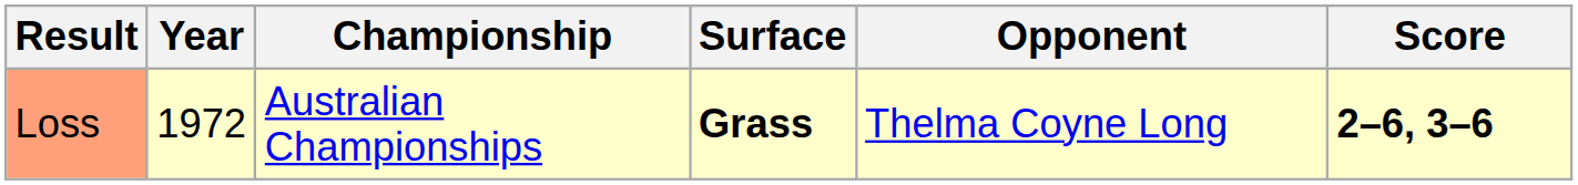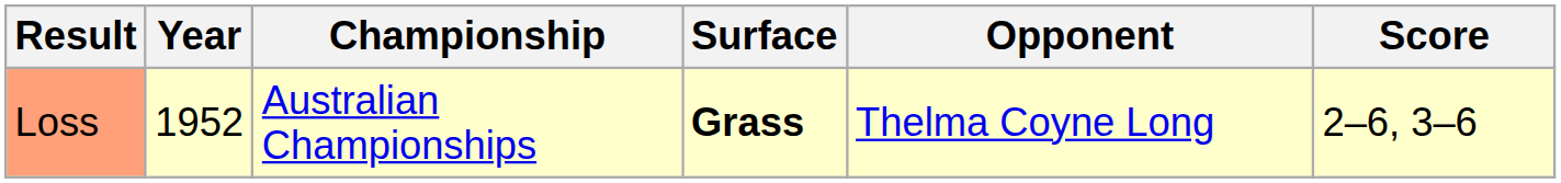Loss | Year: 1972 -> 1952
Loss | Score: bold -> normal
